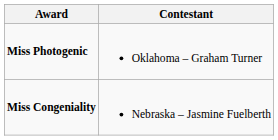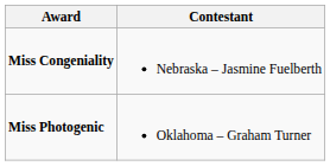rows swapped: Miss Congeniality <-> Miss Photogenic
